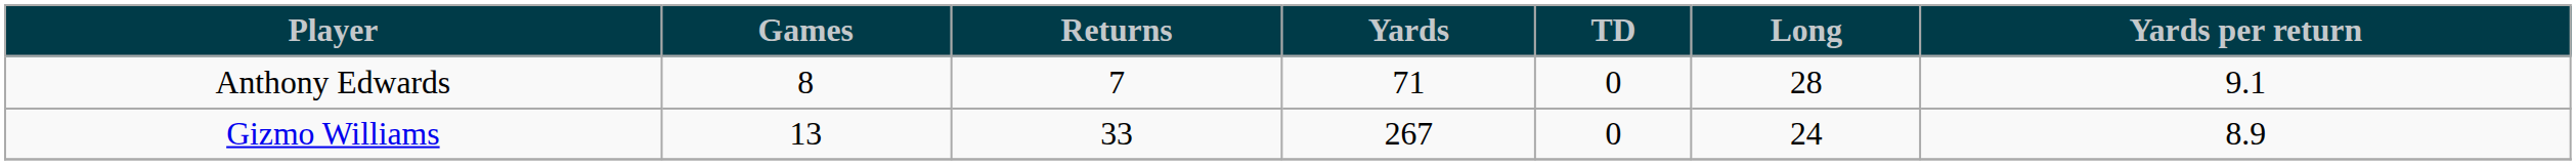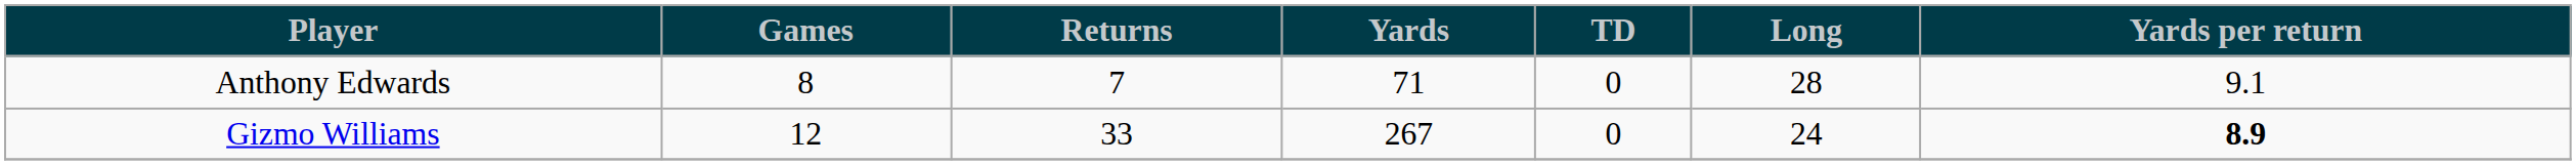Gizmo Williams | Games: 13 -> 12
Gizmo Williams | Yards per return: normal -> bold
